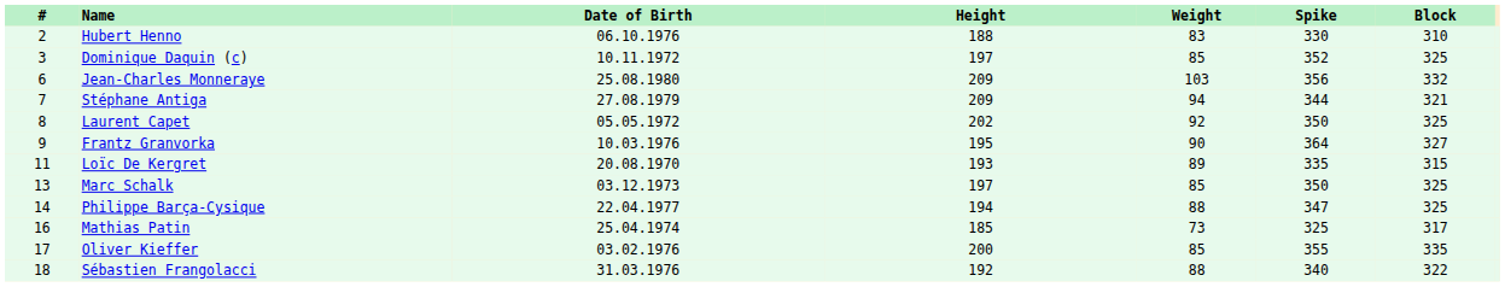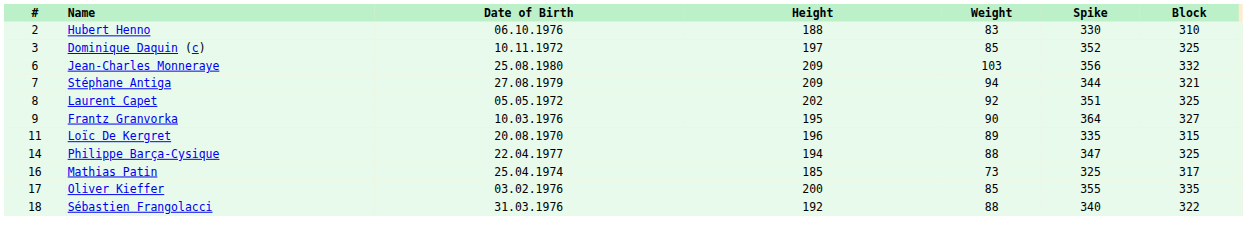Laurent Capet | Spike: 350 -> 351
Loïc De Kergret | Height: 193 -> 196
- row: 13 | Marc Schalk | 03.12.1973 | 197 | 85 | 350 | 325
